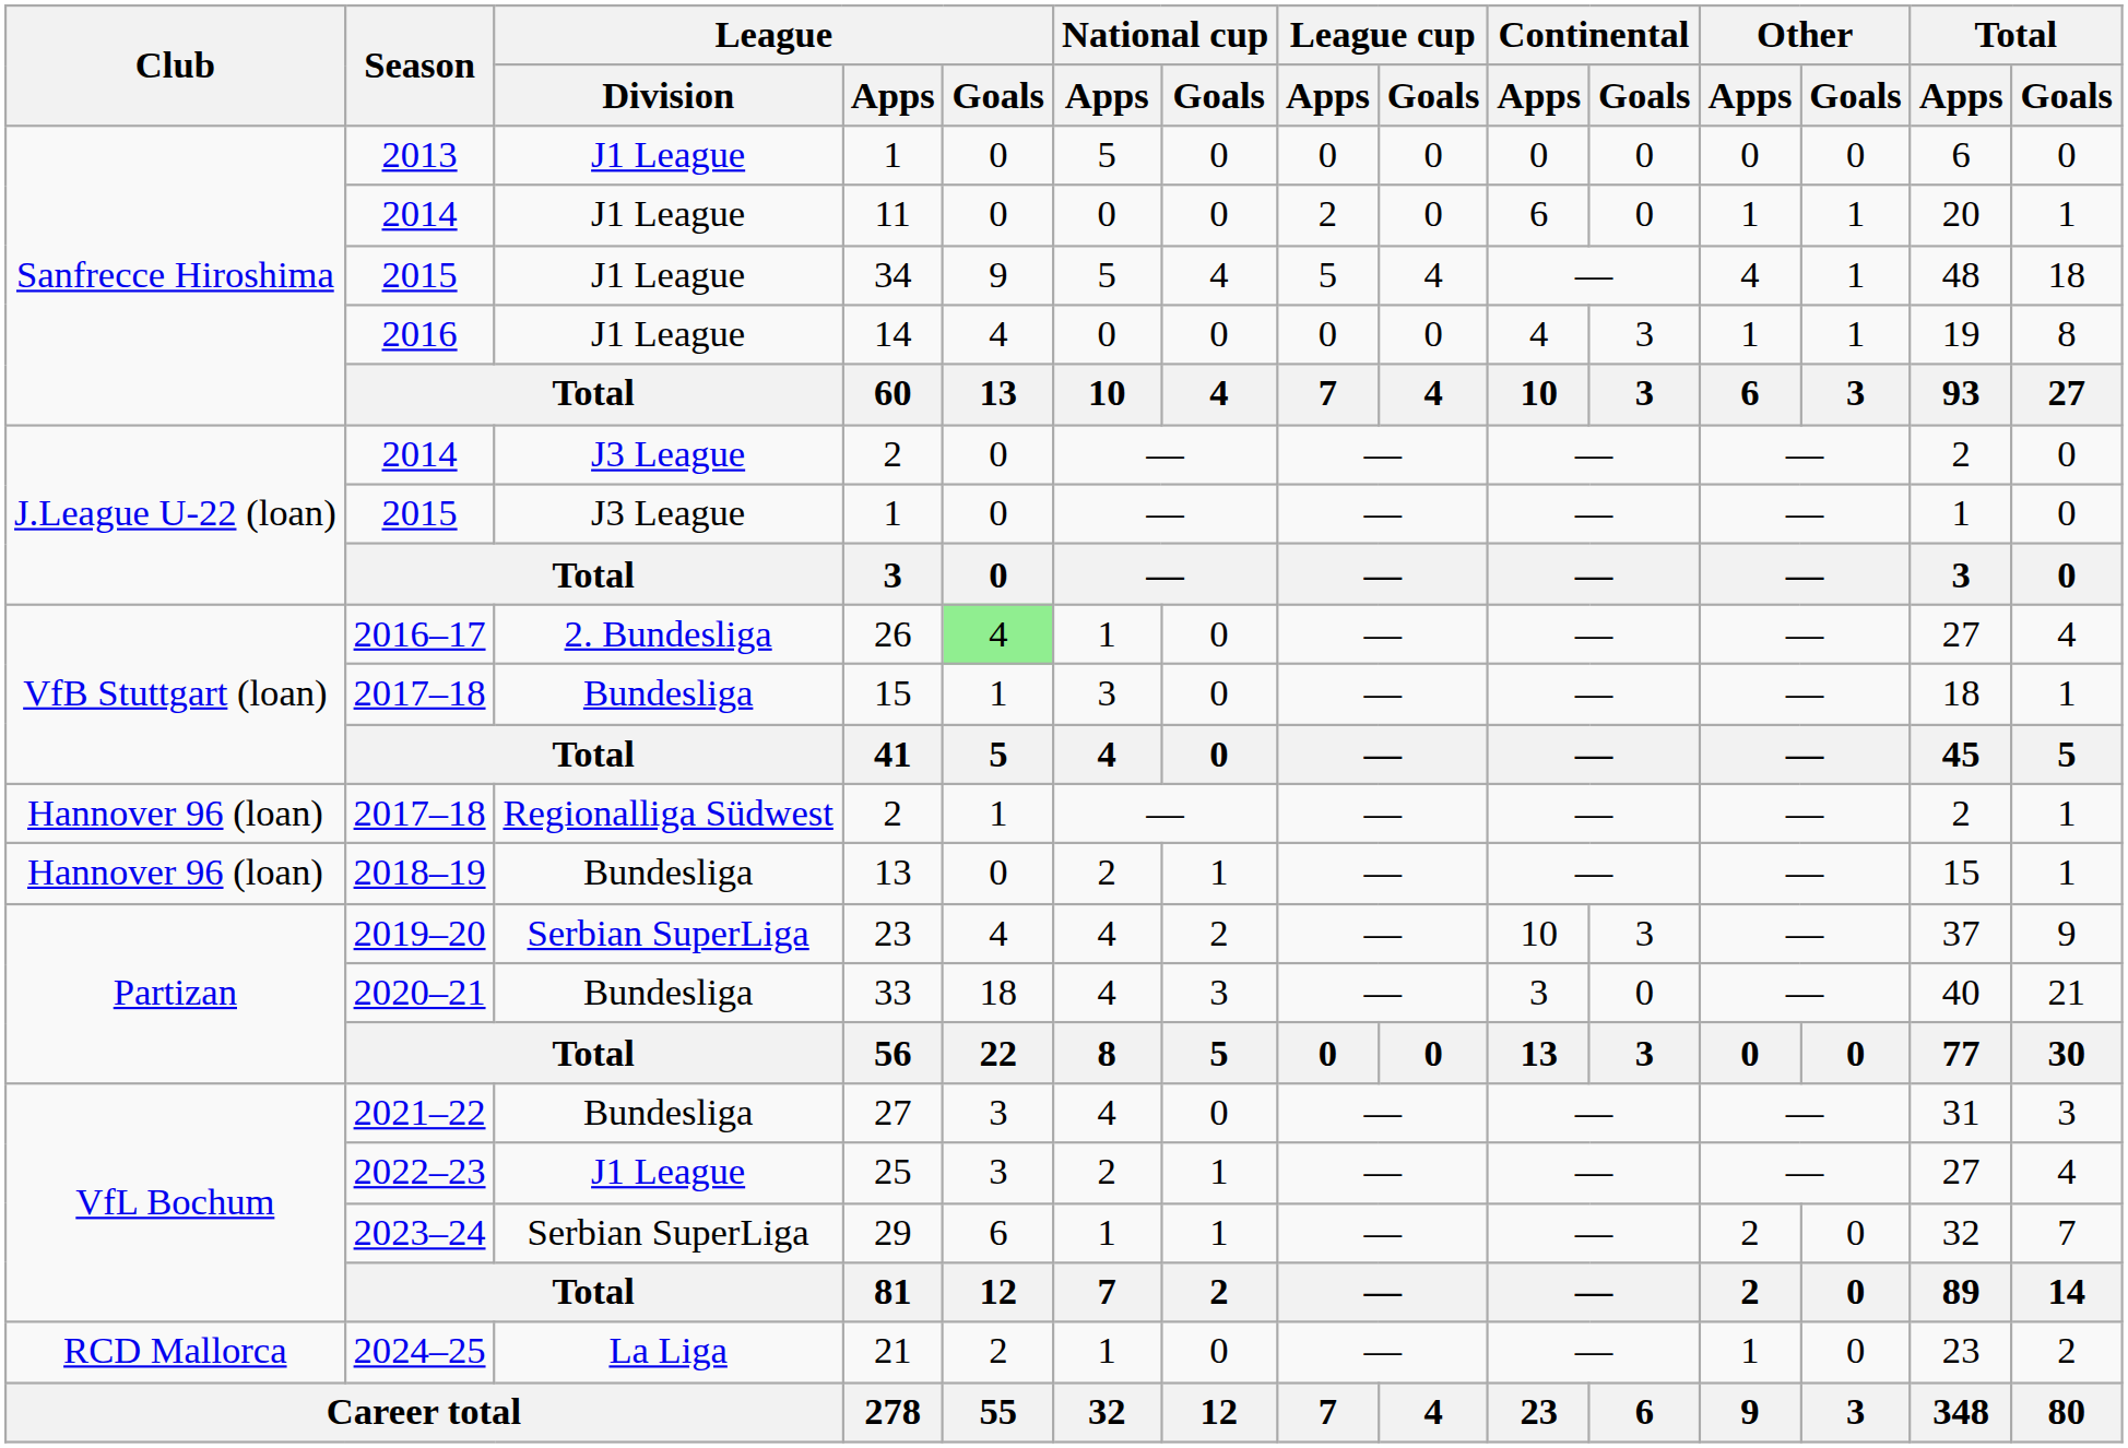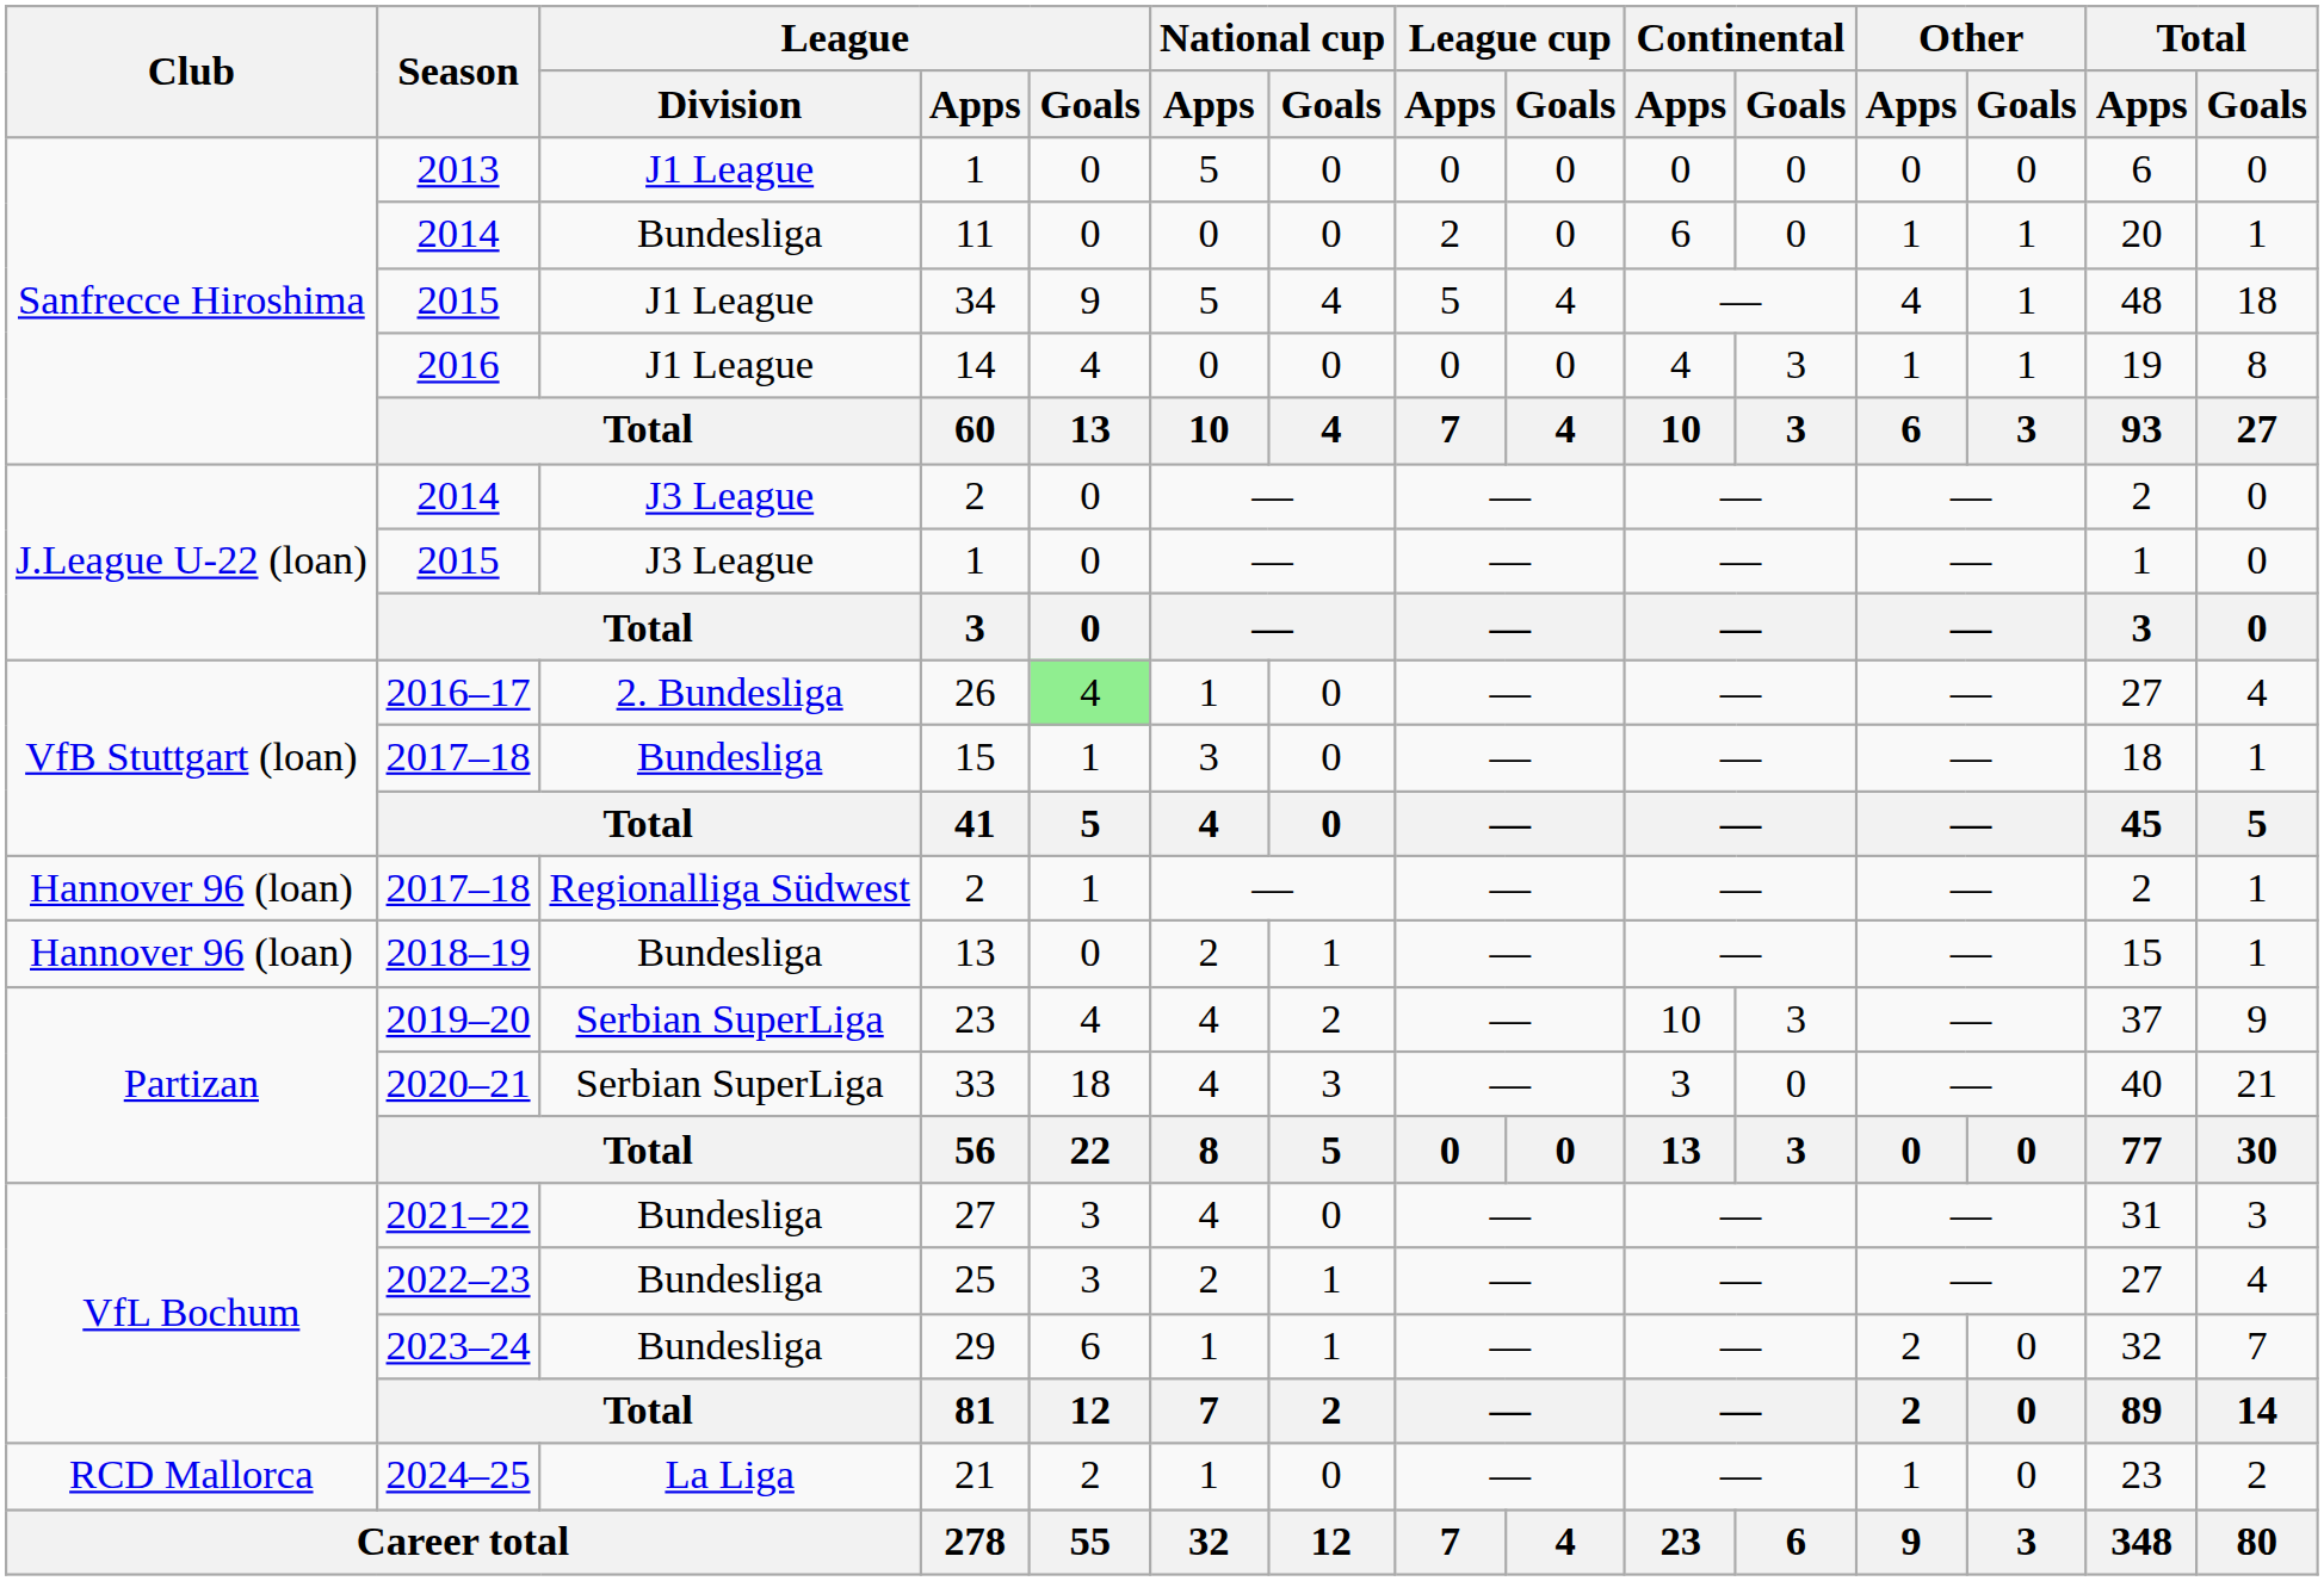11 | League / Division: J1 League -> Bundesliga
33 | League / Division: Bundesliga -> Serbian SuperLiga
25 | League / Division: J1 League -> Bundesliga
29 | League / Division: Serbian SuperLiga -> Bundesliga
